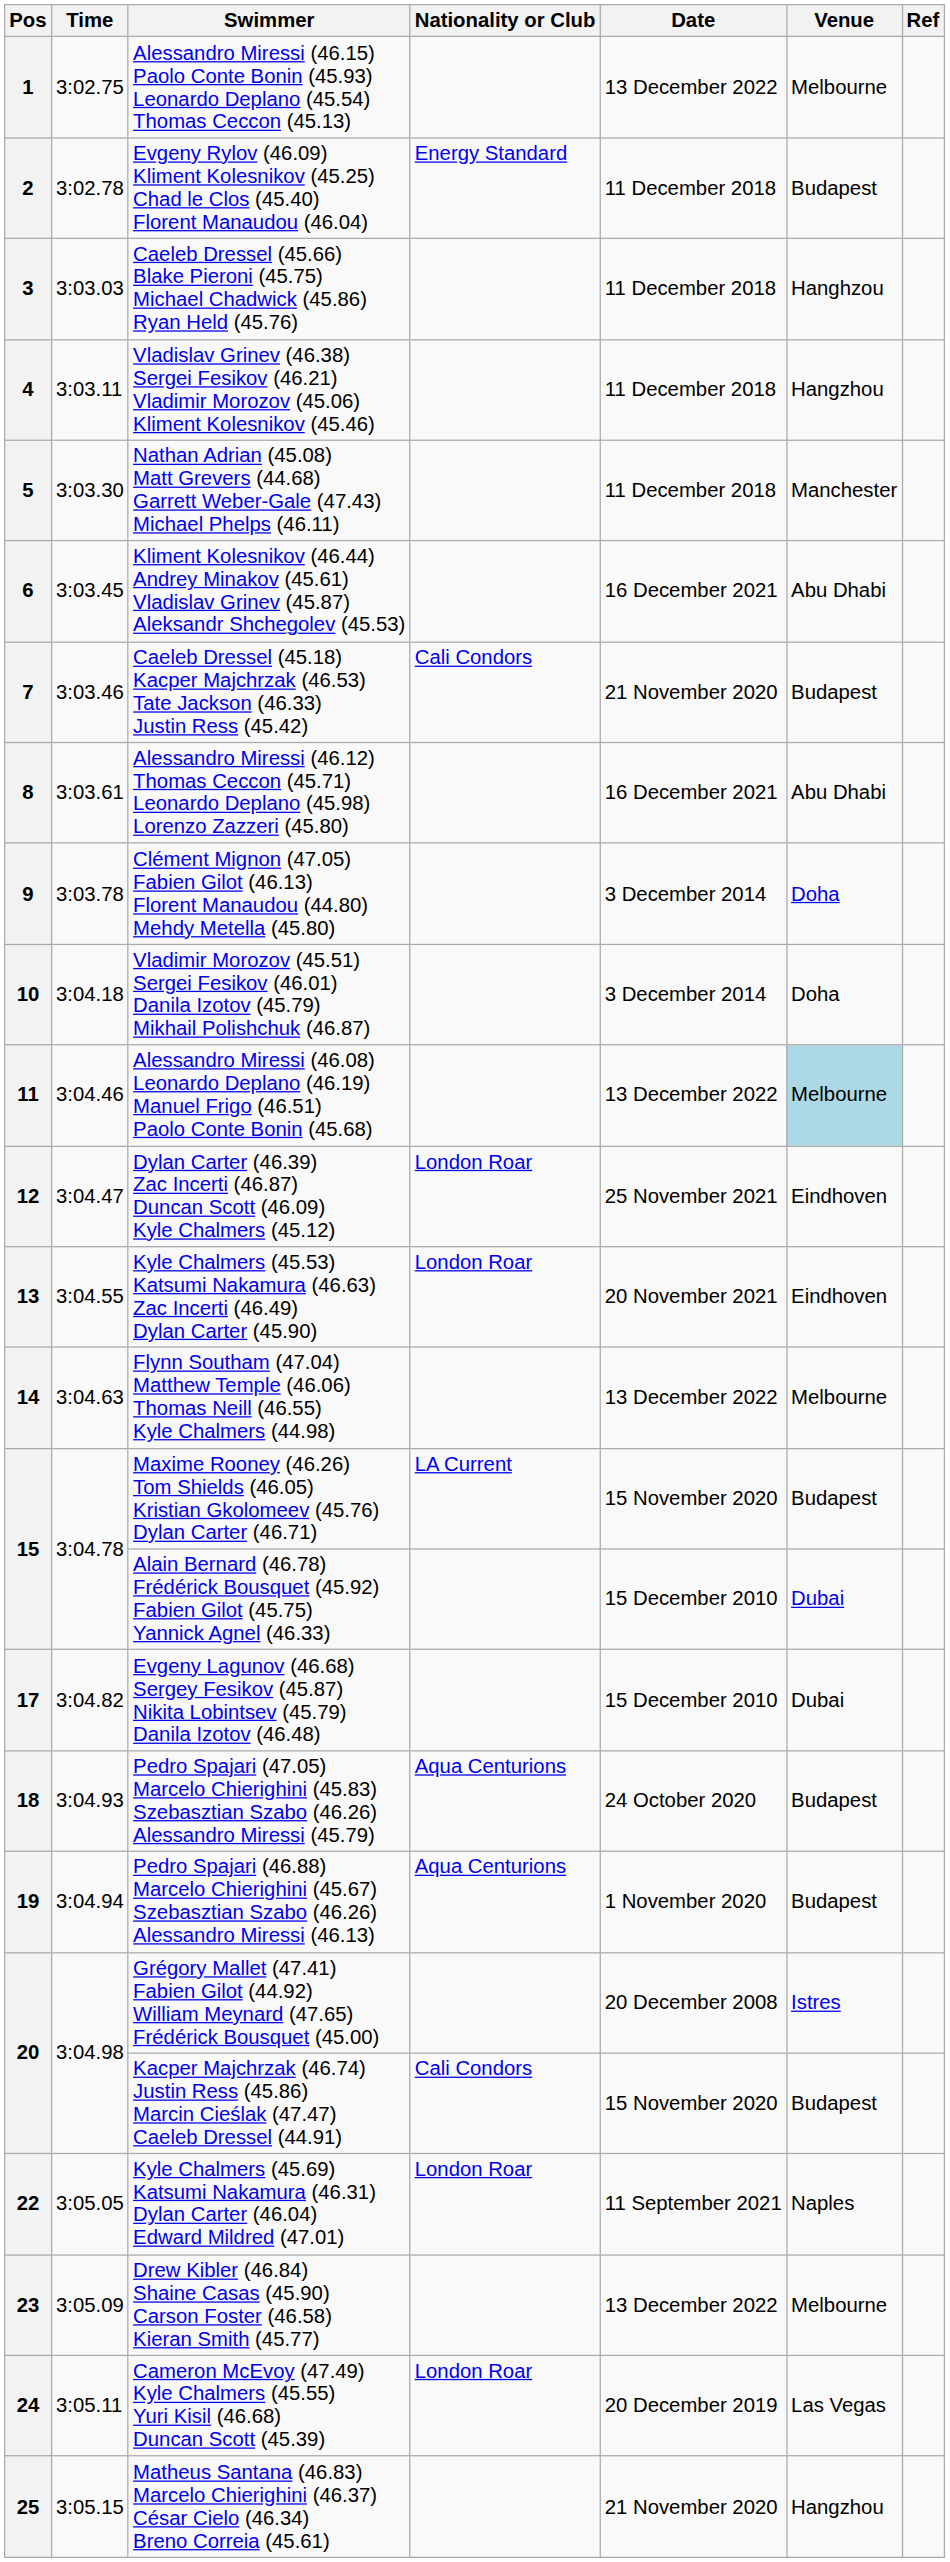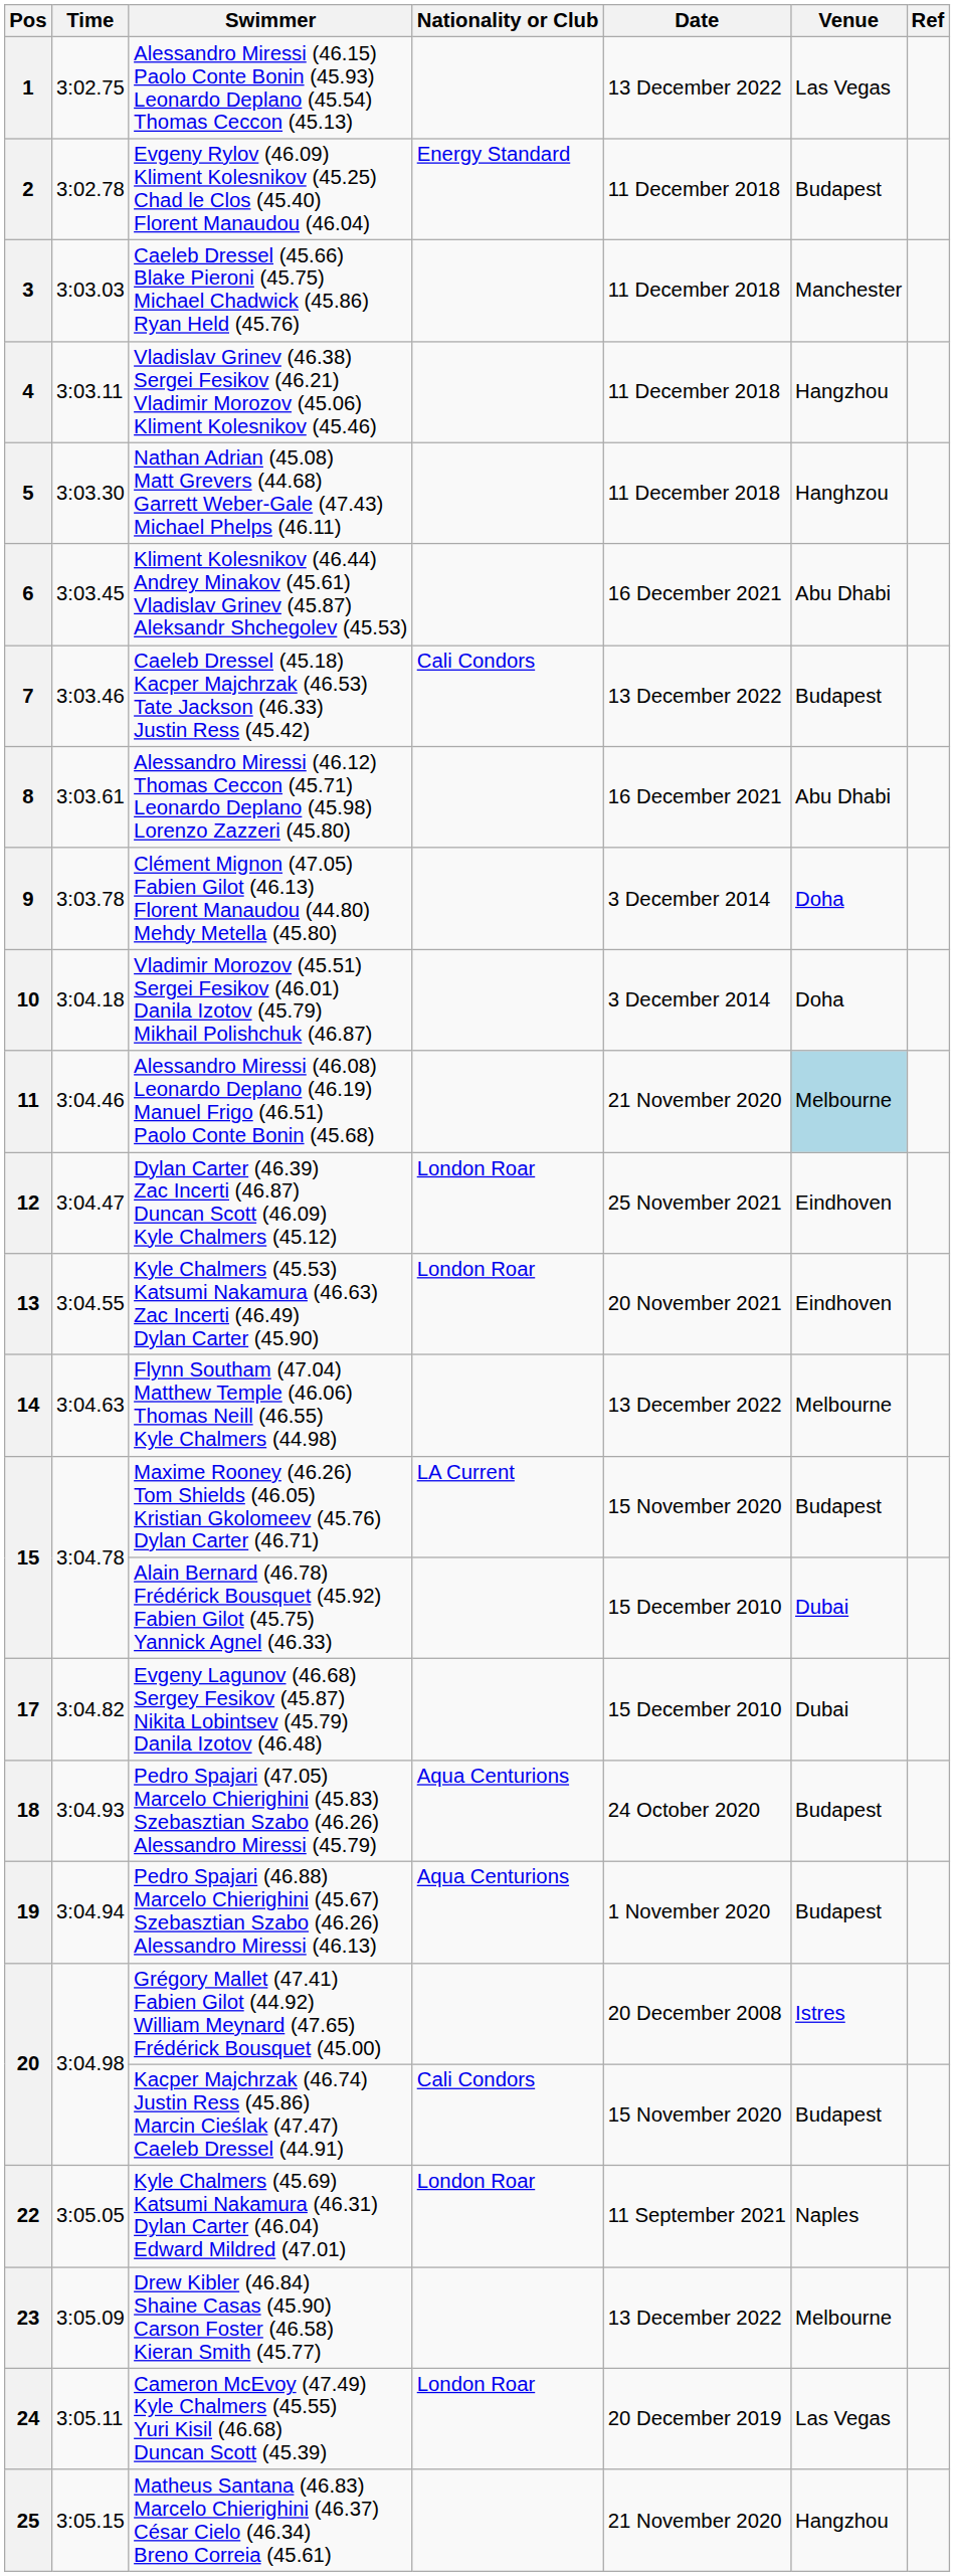1 | Venue: Melbourne -> Las Vegas
3 | Venue: Hanghzou -> Manchester
5 | Venue: Manchester -> Hanghzou
7 | Date: 21 November 2020 -> 13 December 2022
11 | Date: 13 December 2022 -> 21 November 2020
